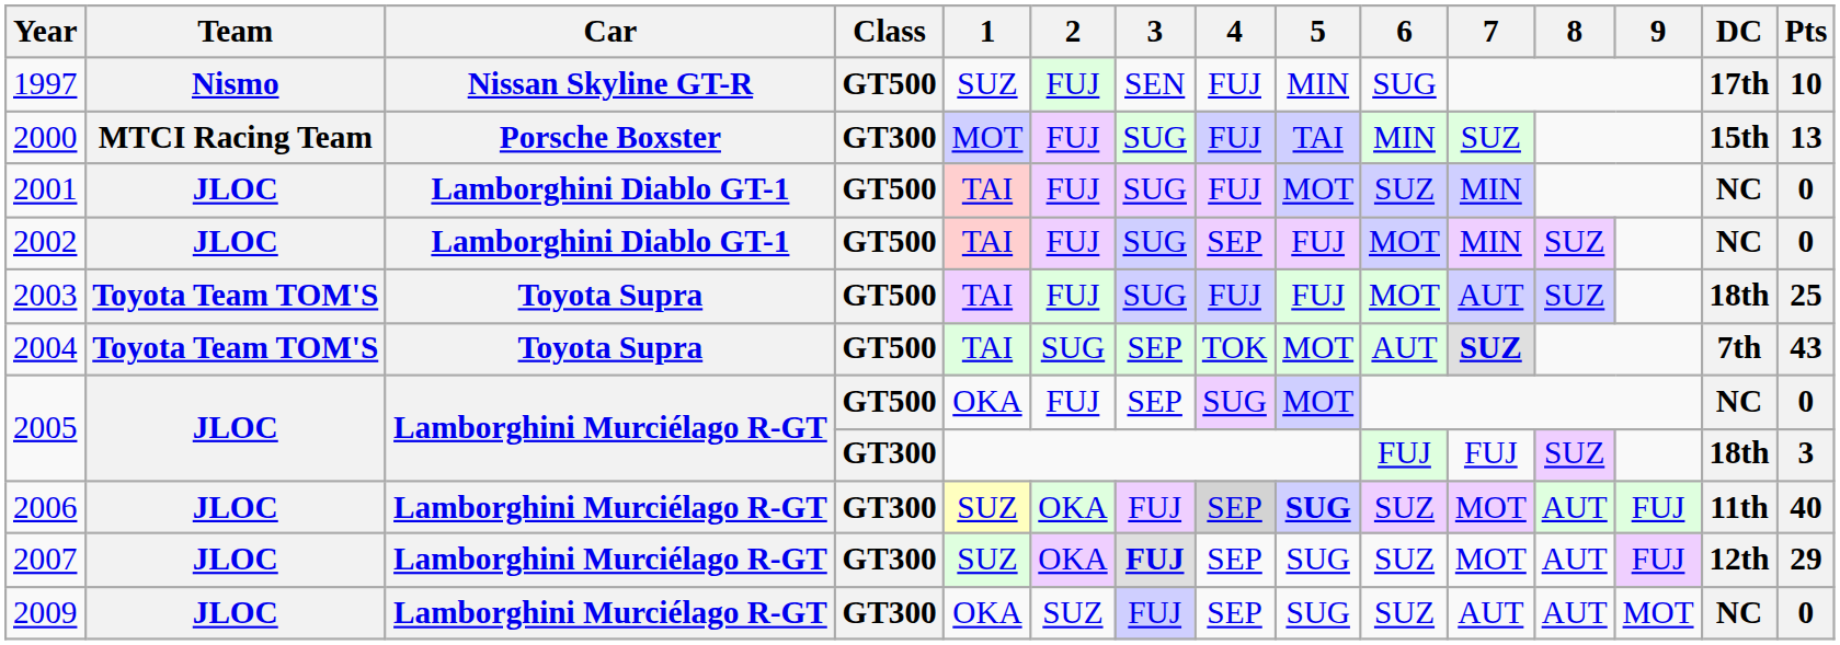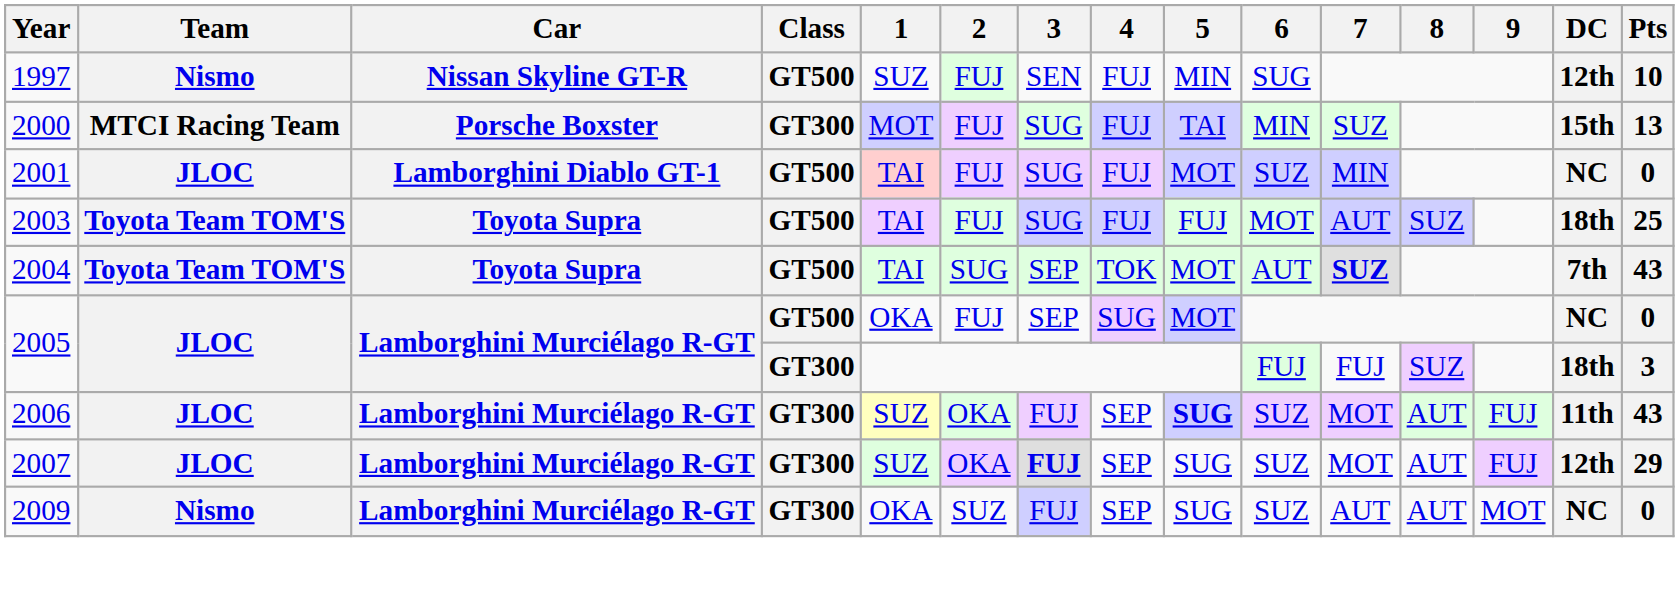1997 | DC: 17th -> 12th
- row: 2002 | JLOC | Lamborghini Diablo GT-1 | GT500 | TAI | FUJ | SUG | SEP | FUJ | MOT | MIN | SUZ | NC | 0
2006 | 4: lightgrey background -> no background
2006 | Pts: 40 -> 43
2009 | Team: JLOC -> Nismo
